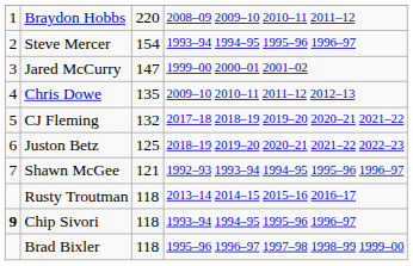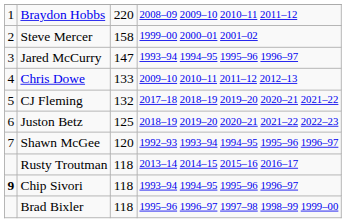Steve Mercer | column 3: 154 -> 158
Steve Mercer | column 4: 1993–94 1994–95 1995–96 1996–97 -> 1999–00 2000–01 2001–02
Jared McCurry | column 4: 1999–00 2000–01 2001–02 -> 1993–94 1994–95 1995–96 1996–97
Chris Dowe | column 3: 135 -> 133
Shawn McGee | column 3: 121 -> 120
